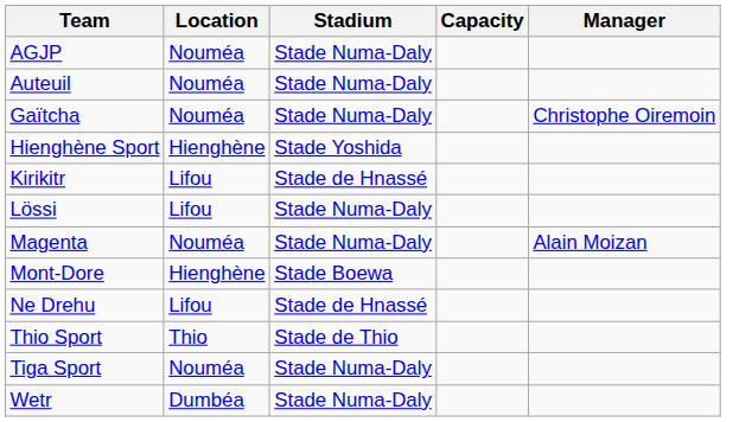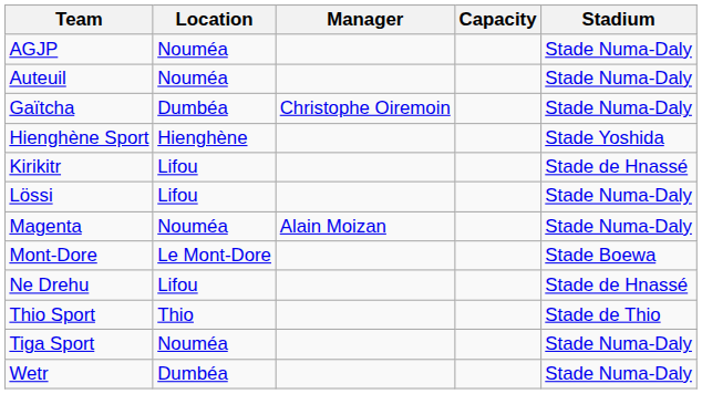columns swapped: Stadium <-> Manager
Gaïtcha | Location: Nouméa -> Dumbéa
Mont-Dore | Location: Hienghène -> Le Mont-Dore
